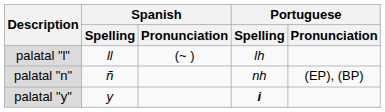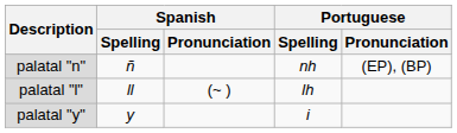rows swapped: palatal "l" <-> palatal "n"
palatal "y" | Portuguese / Spelling: bold -> normal
